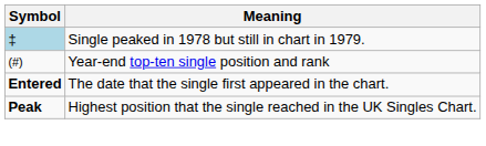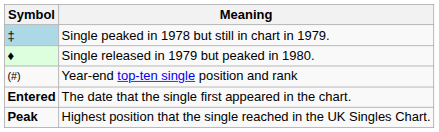+ row: ♦ | Single released in 1979 but peaked in 1980.
